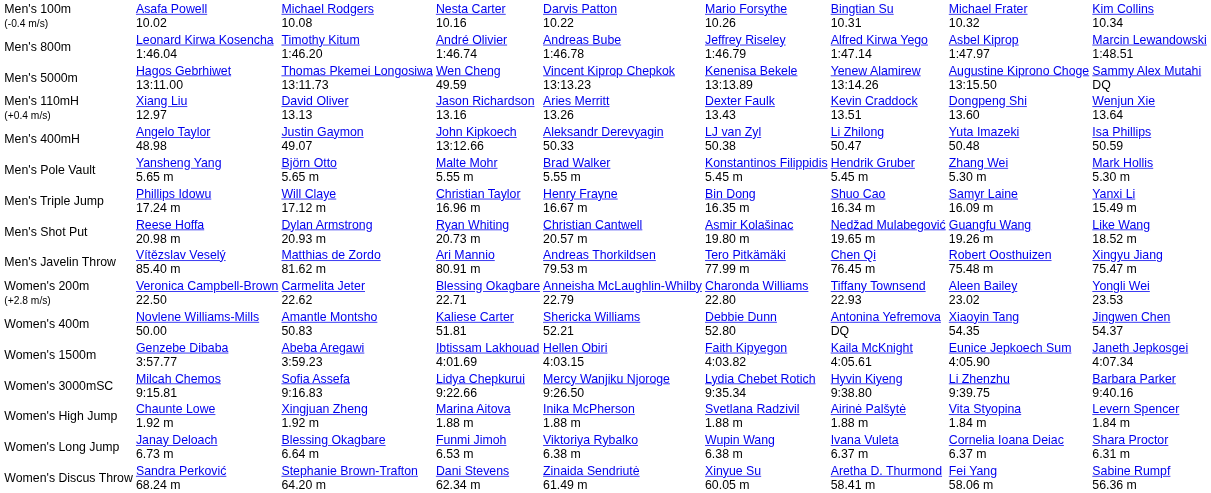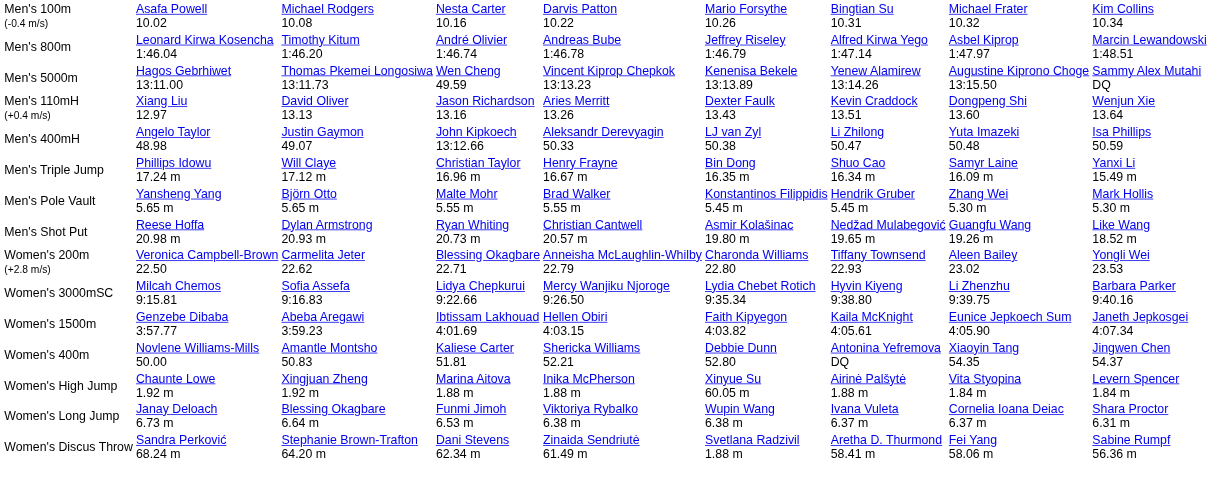rows swapped: Men's Pole Vault <-> Men's Triple Jump
- row: Men's Javelin Throw | Vítězslav Veselý 85.40 m | Matthias de Zordo 81.62 m | Ari Mannio 80.91 m | Andreas Thorkildsen 79.53 m | Tero Pitkämäki 77.99 m | Chen Qi 76.45 m | Robert Oosthuizen 75.48 m | Xingyu Jiang 75.47 m
rows swapped: Women's 400m <-> Women's 3000mSC
Women's High Jump | column 6: Svetlana Radzivil 1.88 m -> Xinyue Su 60.05 m
Women's Discus Throw | column 6: Xinyue Su 60.05 m -> Svetlana Radzivil 1.88 m
